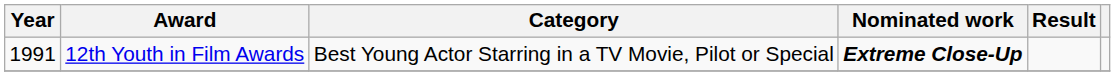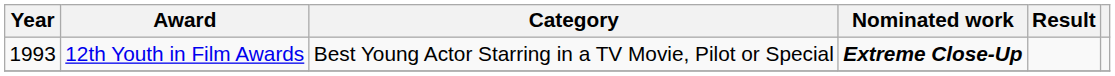12th Youth in Film Awards | Year: 1991 -> 1993
